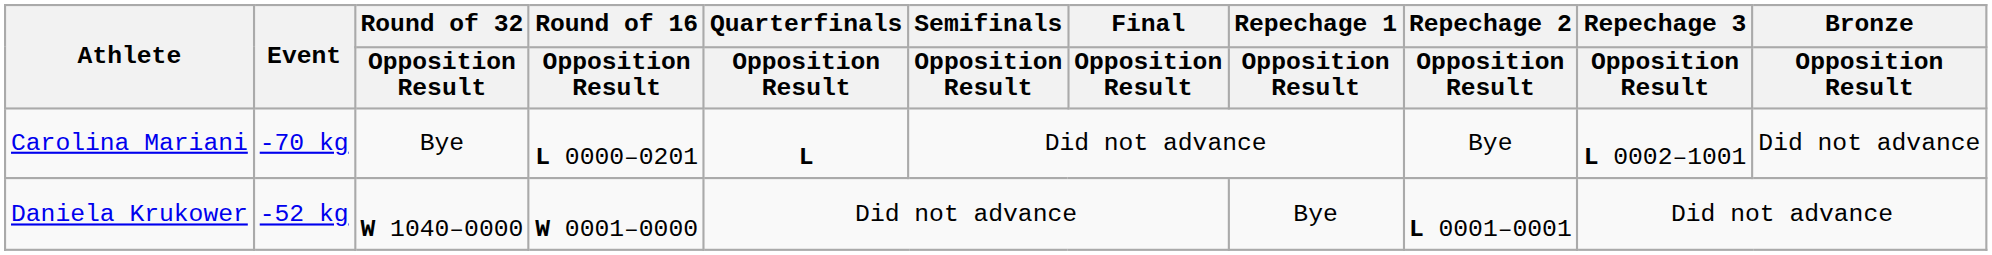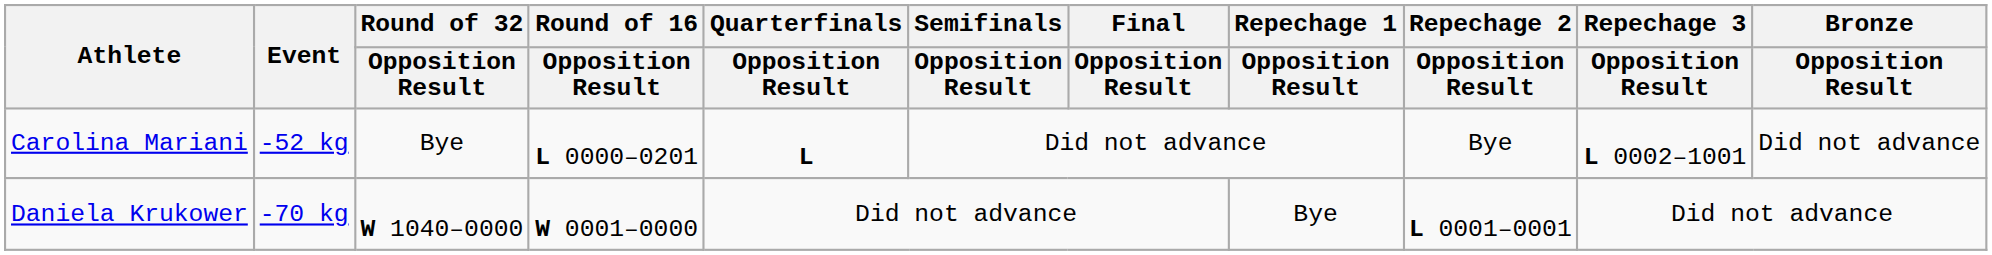Carolina Mariani | Event: -70 kg -> -52 kg
Daniela Krukower | Event: -52 kg -> -70 kg
